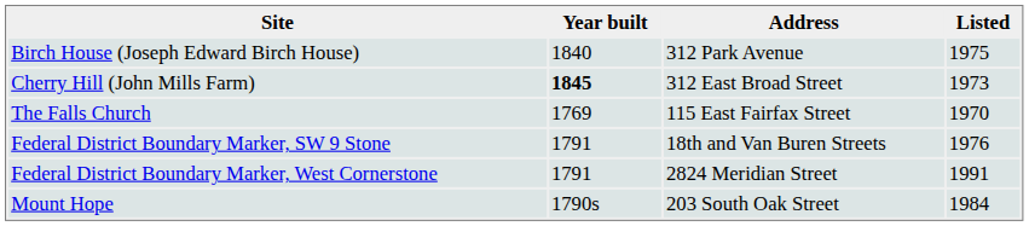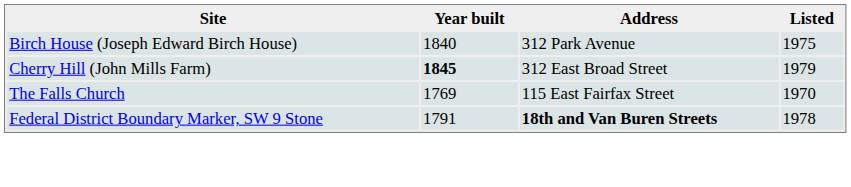Cherry Hill (John Mills Farm) | Listed: 1973 -> 1979
Federal District Boundary Marker, SW 9 Stone | Address: normal -> bold
Federal District Boundary Marker, SW 9 Stone | Listed: 1976 -> 1978
- row: Federal District Boundary Marker, West Cornerstone | 1791 | 2824 Meridian Street | 1991
- row: Mount Hope | 1790s | 203 South Oak Street | 1984
